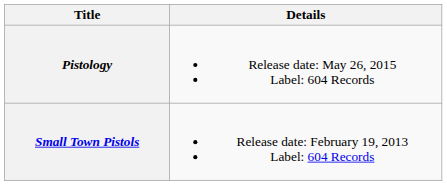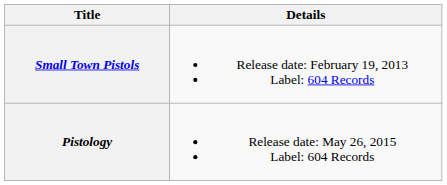rows swapped: Small Town Pistols <-> Pistology
